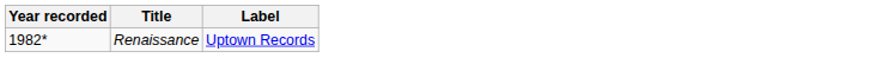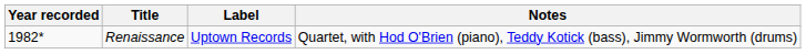+ column: Notes | Quartet, with Hod O'Brien (piano), Teddy Kotick (bass), Jimmy Wormworth (drums)
